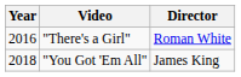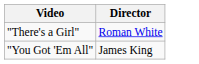- column: Year | 2016 | 2018
